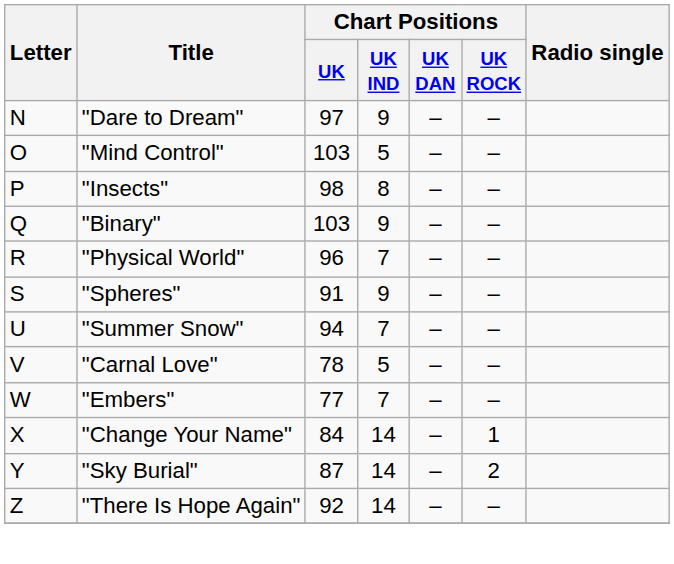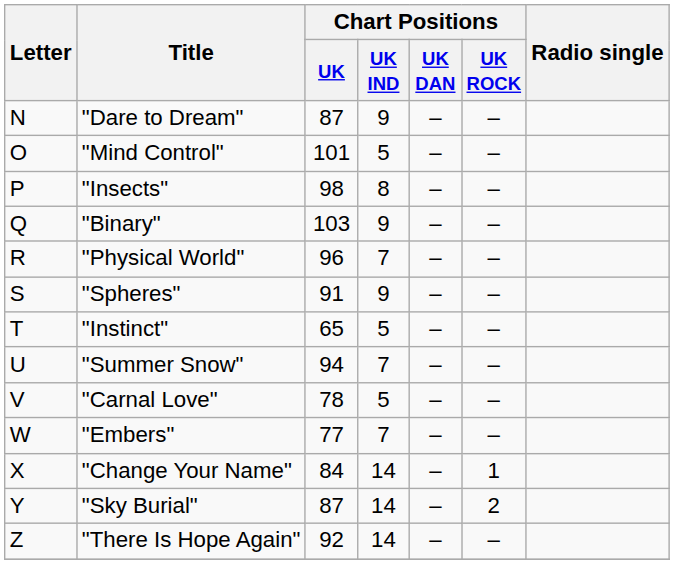"Dare to Dream" | Chart Positions / UK: 97 -> 87
"Mind Control" | Chart Positions / UK: 103 -> 101
+ row: T | "Instinct" | 65 | 5 | – | –
